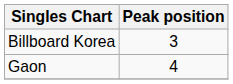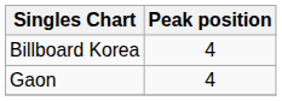Billboard Korea | Peak position: 3 -> 4
